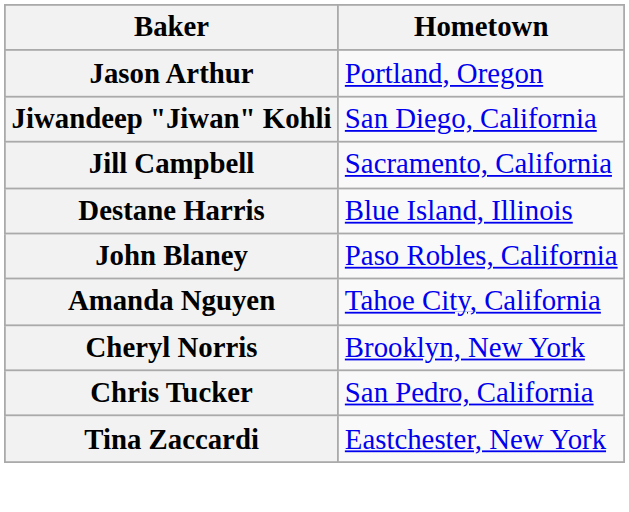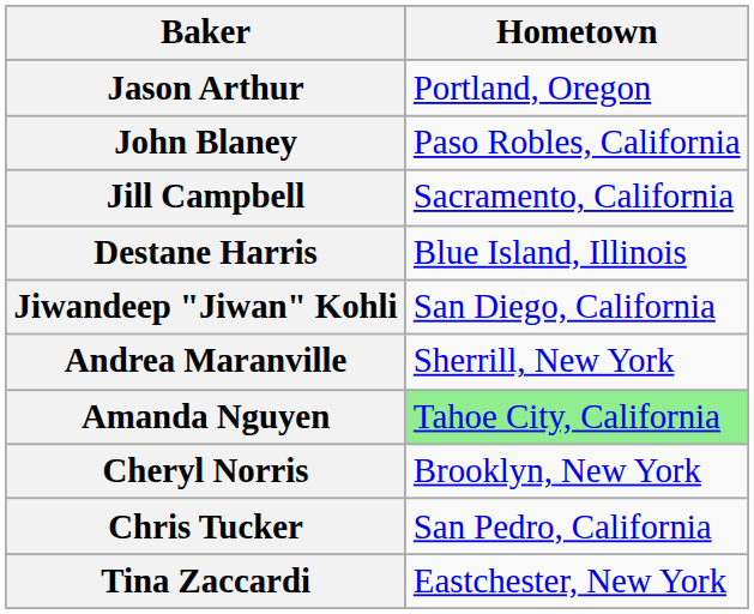rows swapped: John Blaney <-> Jiwandeep "Jiwan" Kohli
+ row: Andrea Maranville | Sherrill, New York
Amanda Nguyen | Hometown: no background -> lightgreen background
